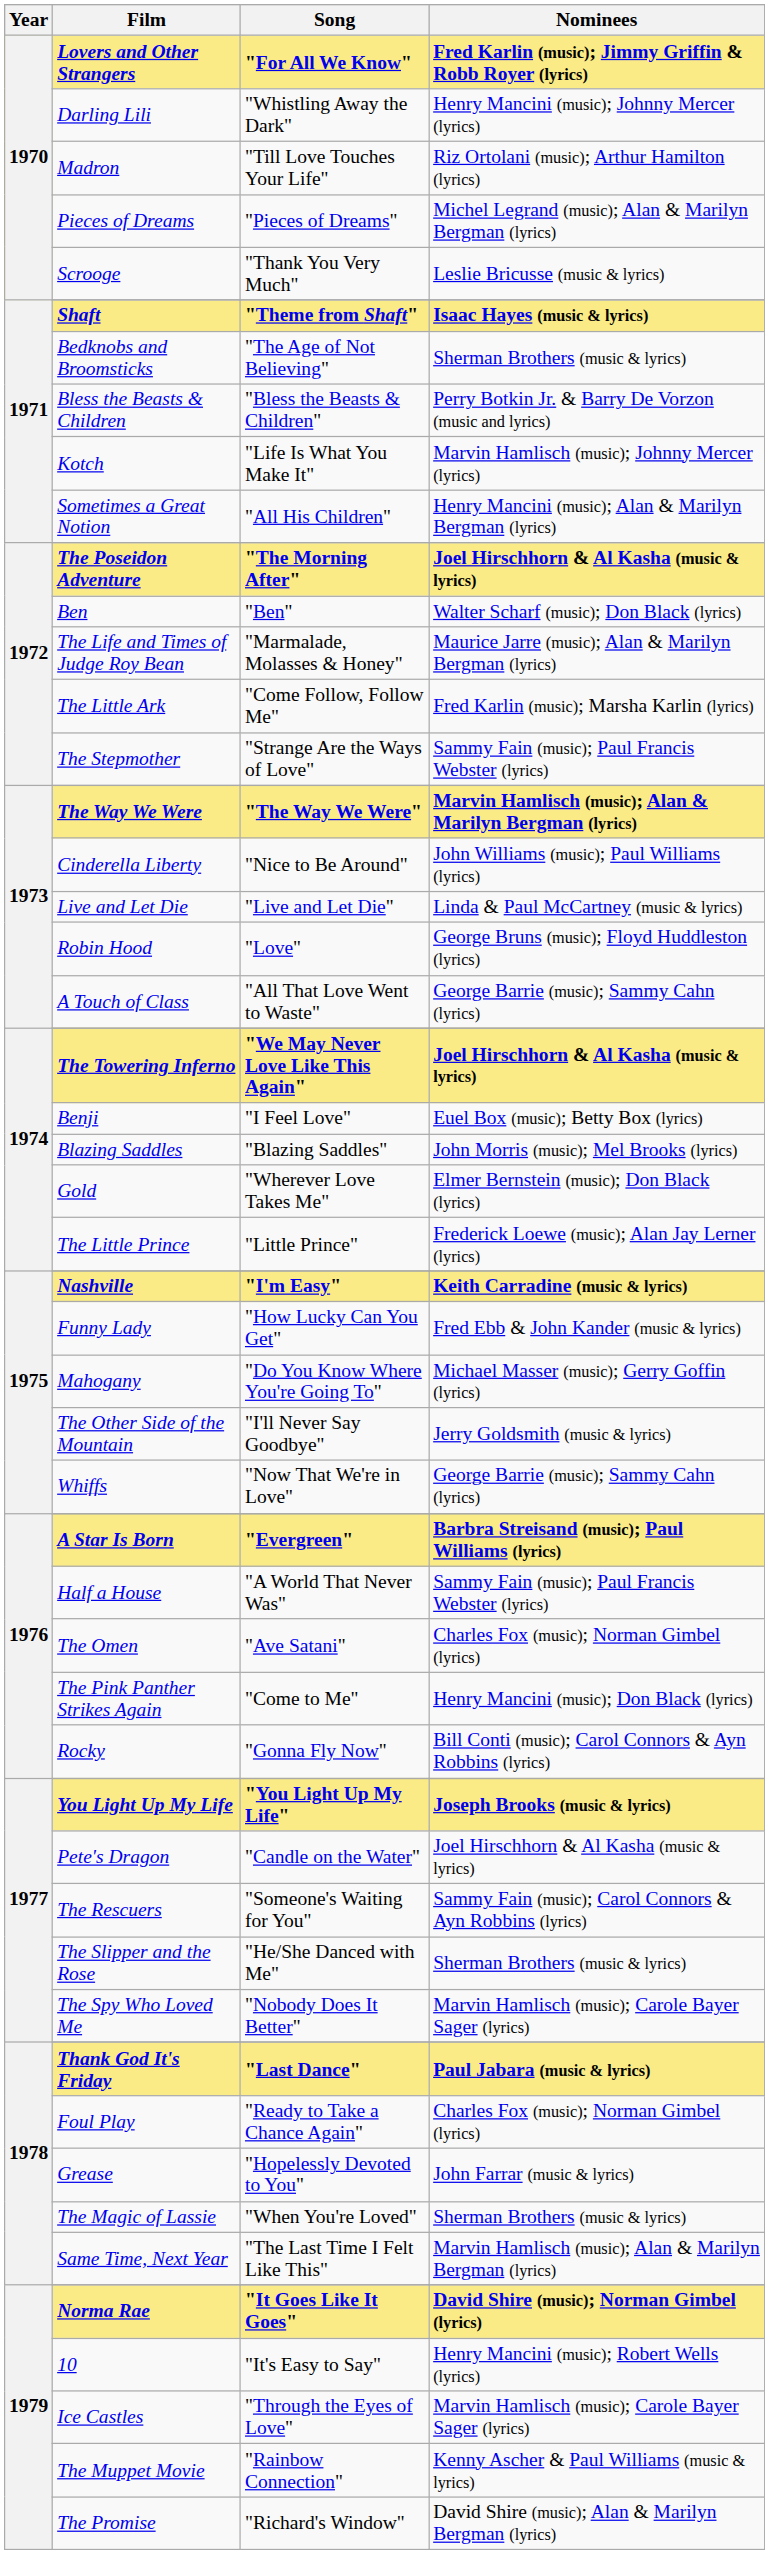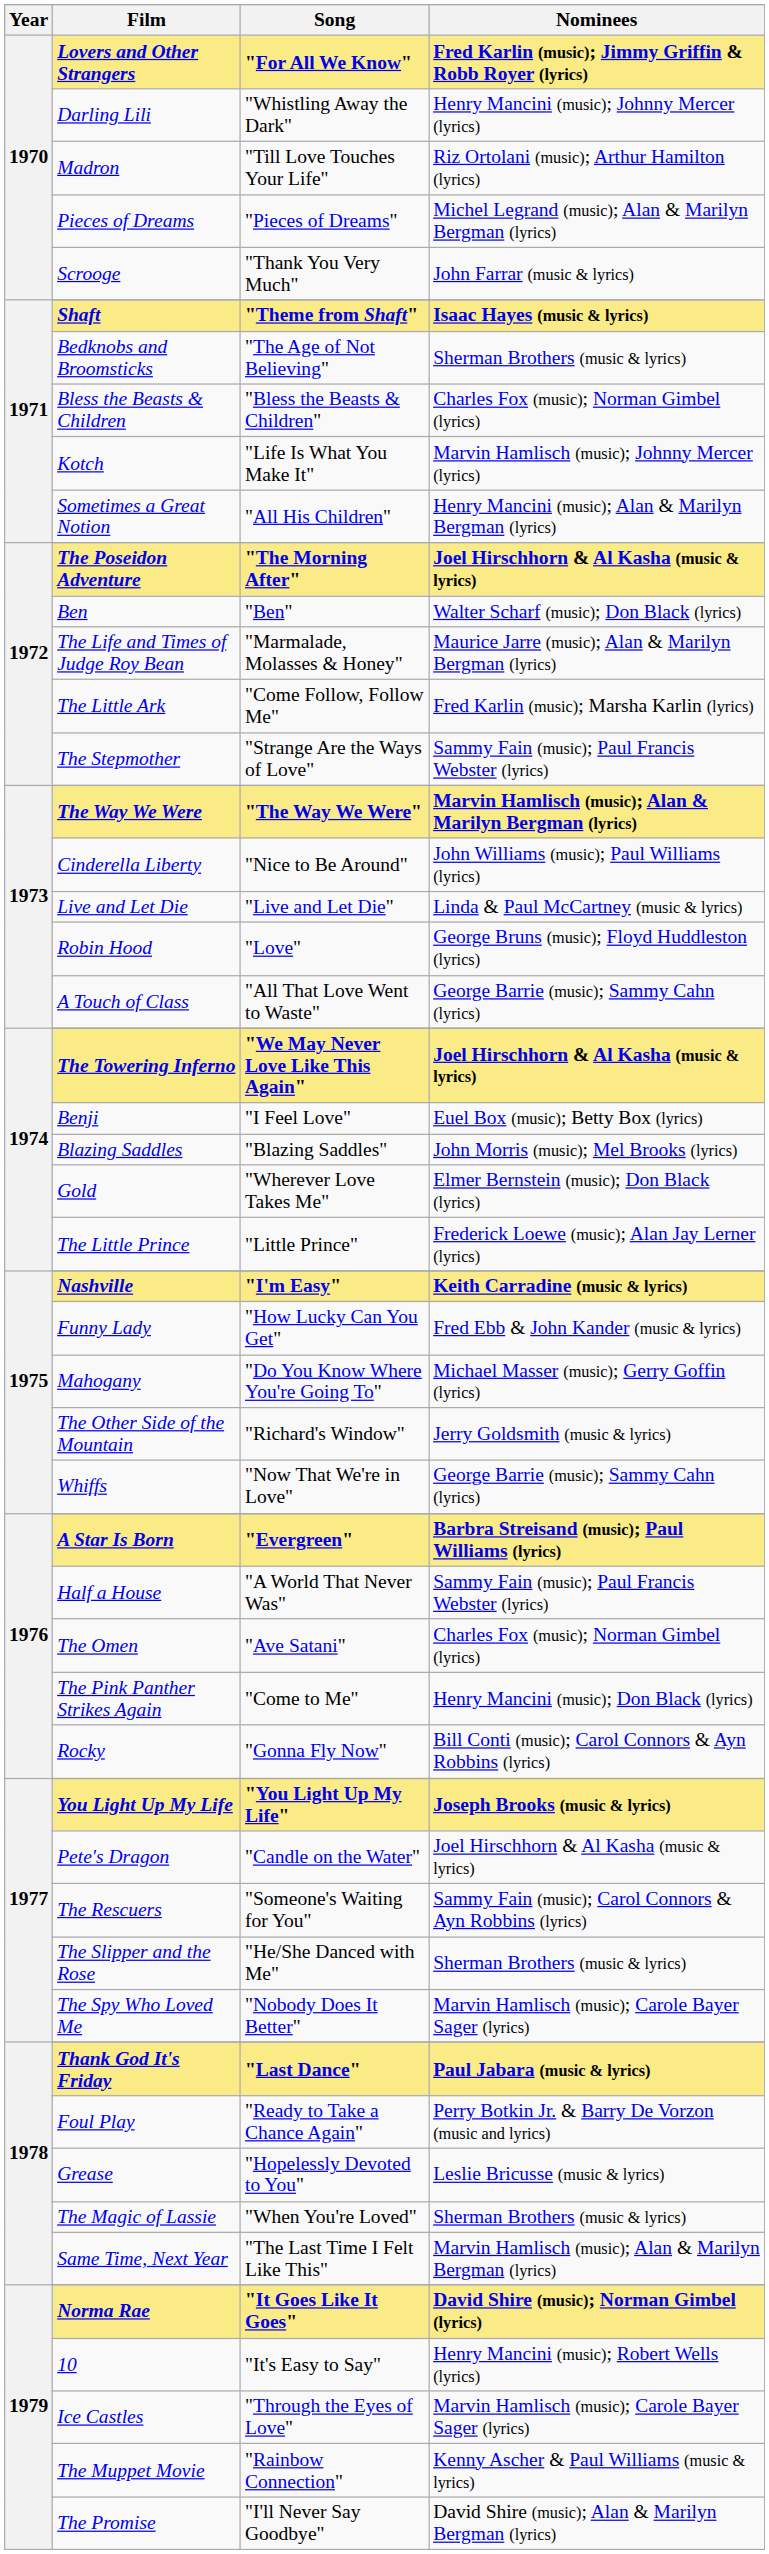Scrooge | Nominees: Leslie Bricusse (music & lyrics) -> John Farrar (music & lyrics)
Bless the Beasts & Children | Nominees: Perry Botkin Jr. & Barry De Vorzon (music and lyrics) -> Charles Fox (music); Norman Gimbel (lyrics)
The Other Side of the Mountain | Song: "I'll Never Say Goodbye" -> "Richard's Window"
Foul Play | Nominees: Charles Fox (music); Norman Gimbel (lyrics) -> Perry Botkin Jr. & Barry De Vorzon (music and lyrics)
Grease | Nominees: John Farrar (music & lyrics) -> Leslie Bricusse (music & lyrics)
The Promise | Song: "Richard's Window" -> "I'll Never Say Goodbye"
